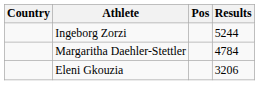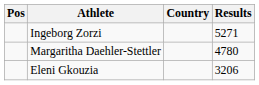columns swapped: Pos <-> Country
Ingeborg Zorzi | Results: 5244 -> 5271
Margaritha Daehler-Stettler | Results: 4784 -> 4780
